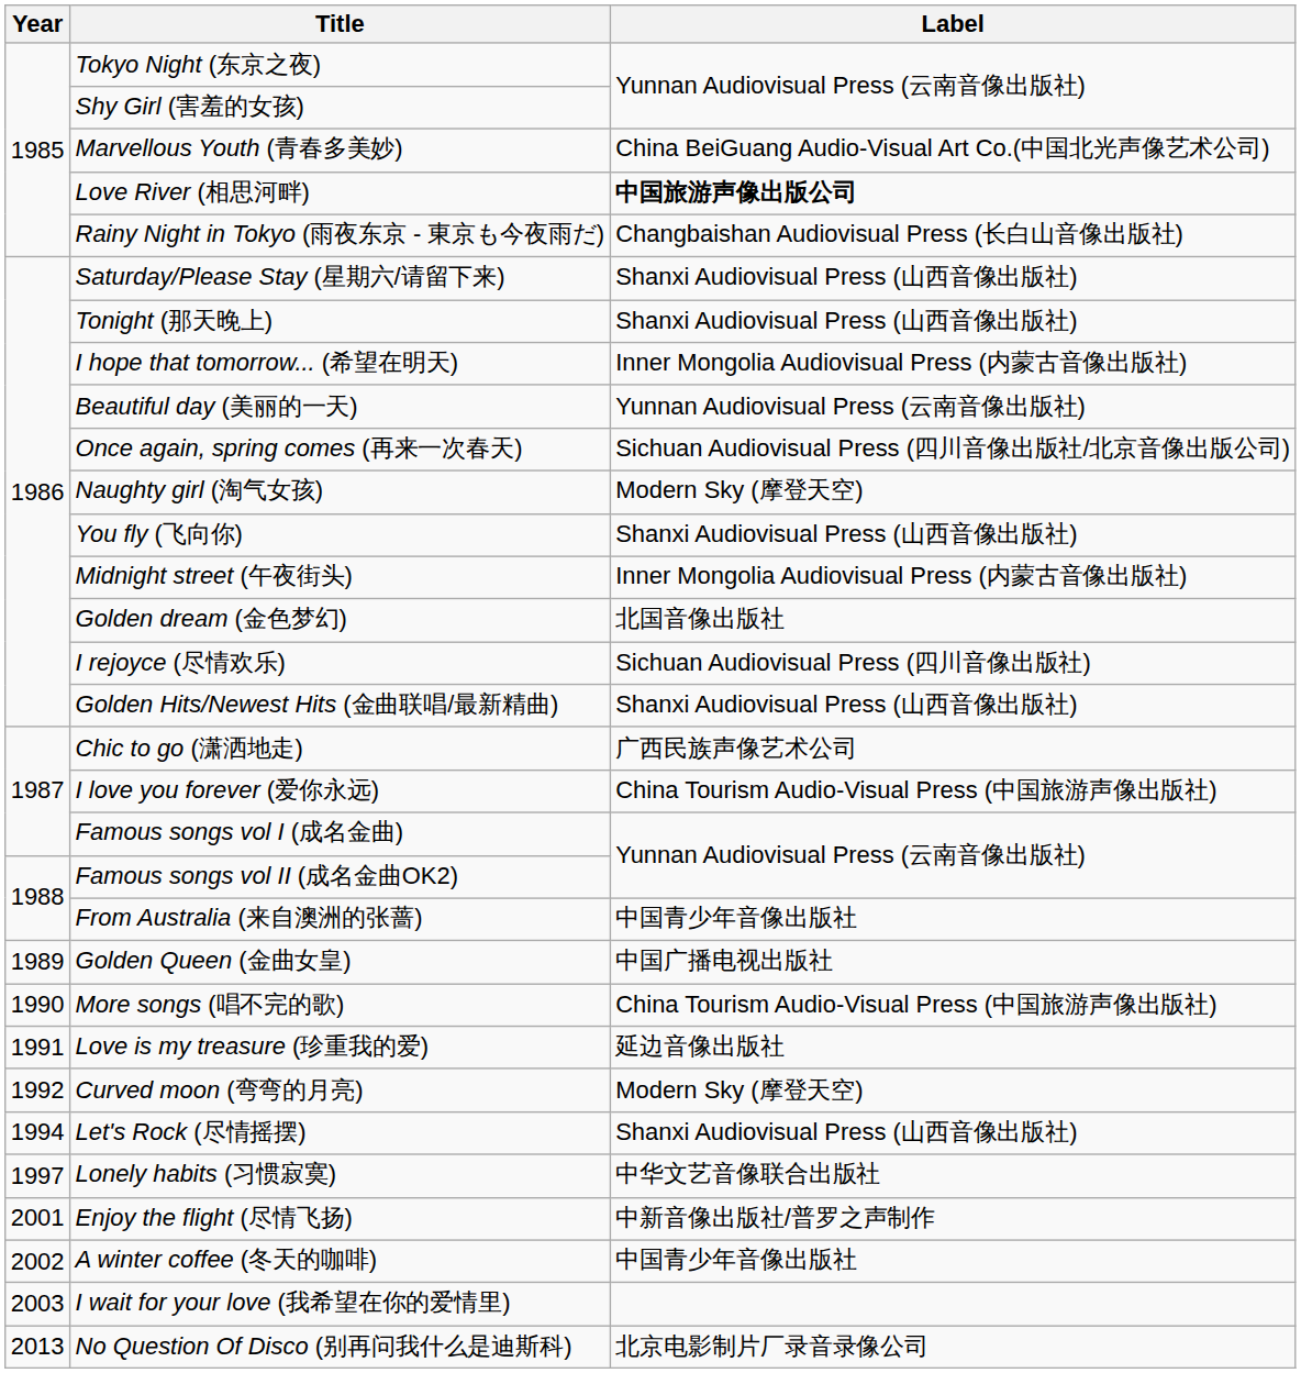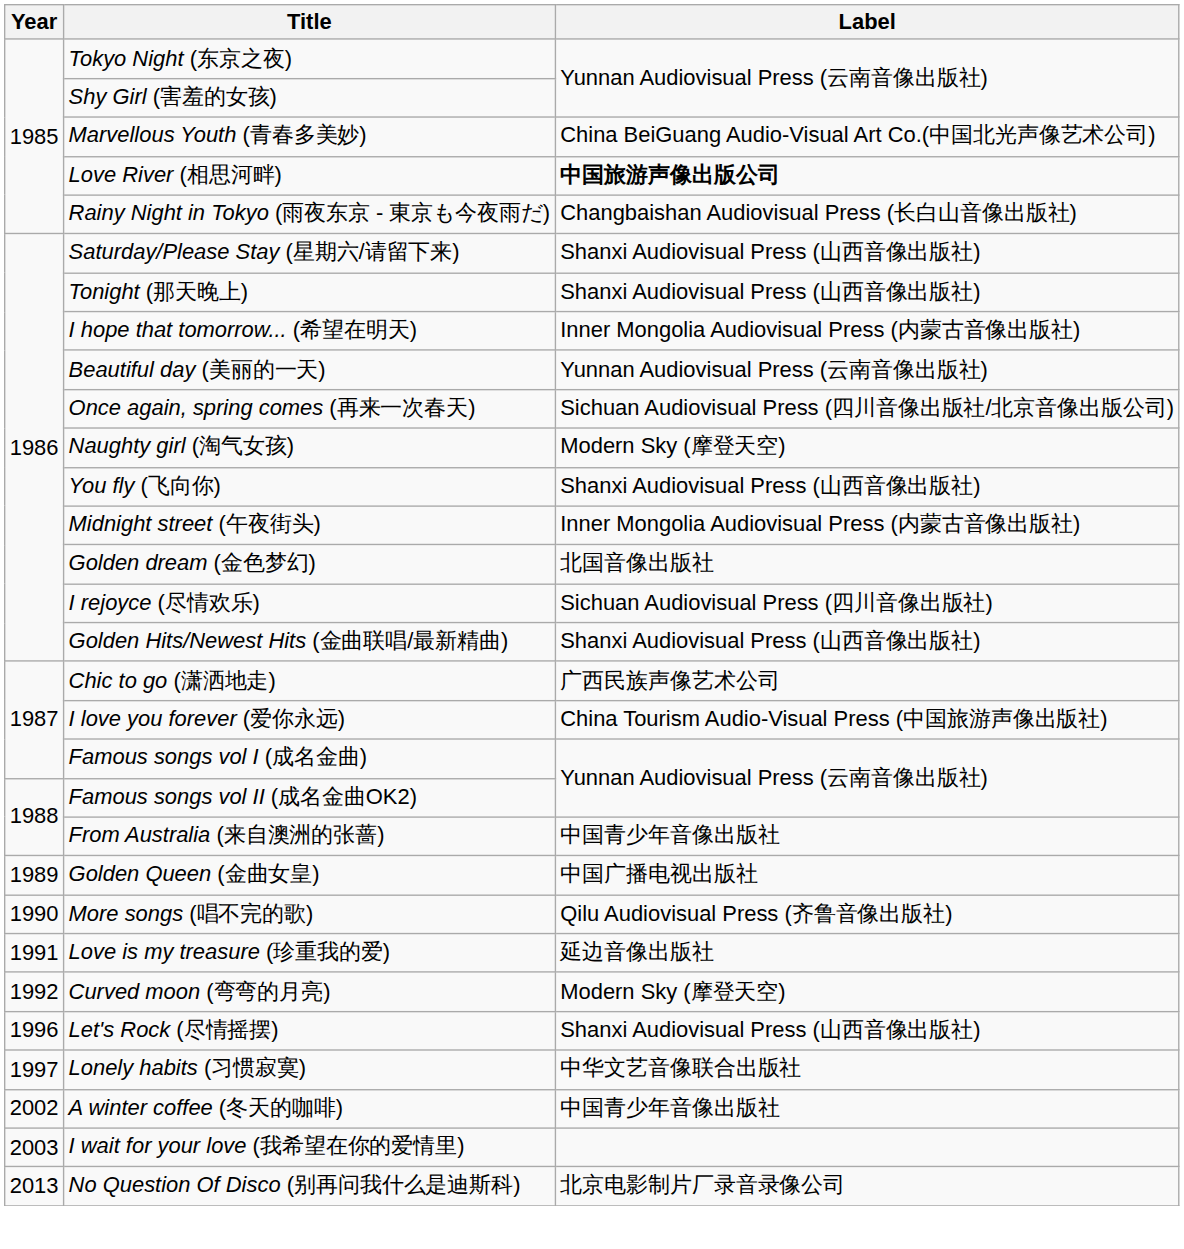More songs (唱不完的歌) | Label: China Tourism Audio-Visual Press (中国旅游声像出版社) -> Qilu Audiovisual Press (齐鲁音像出版社)
Let's Rock (尽情摇摆) | Year: 1994 -> 1996
- row: 2001 | Enjoy the flight (尽情飞扬) | 中新音像出版社/普罗之声制作
